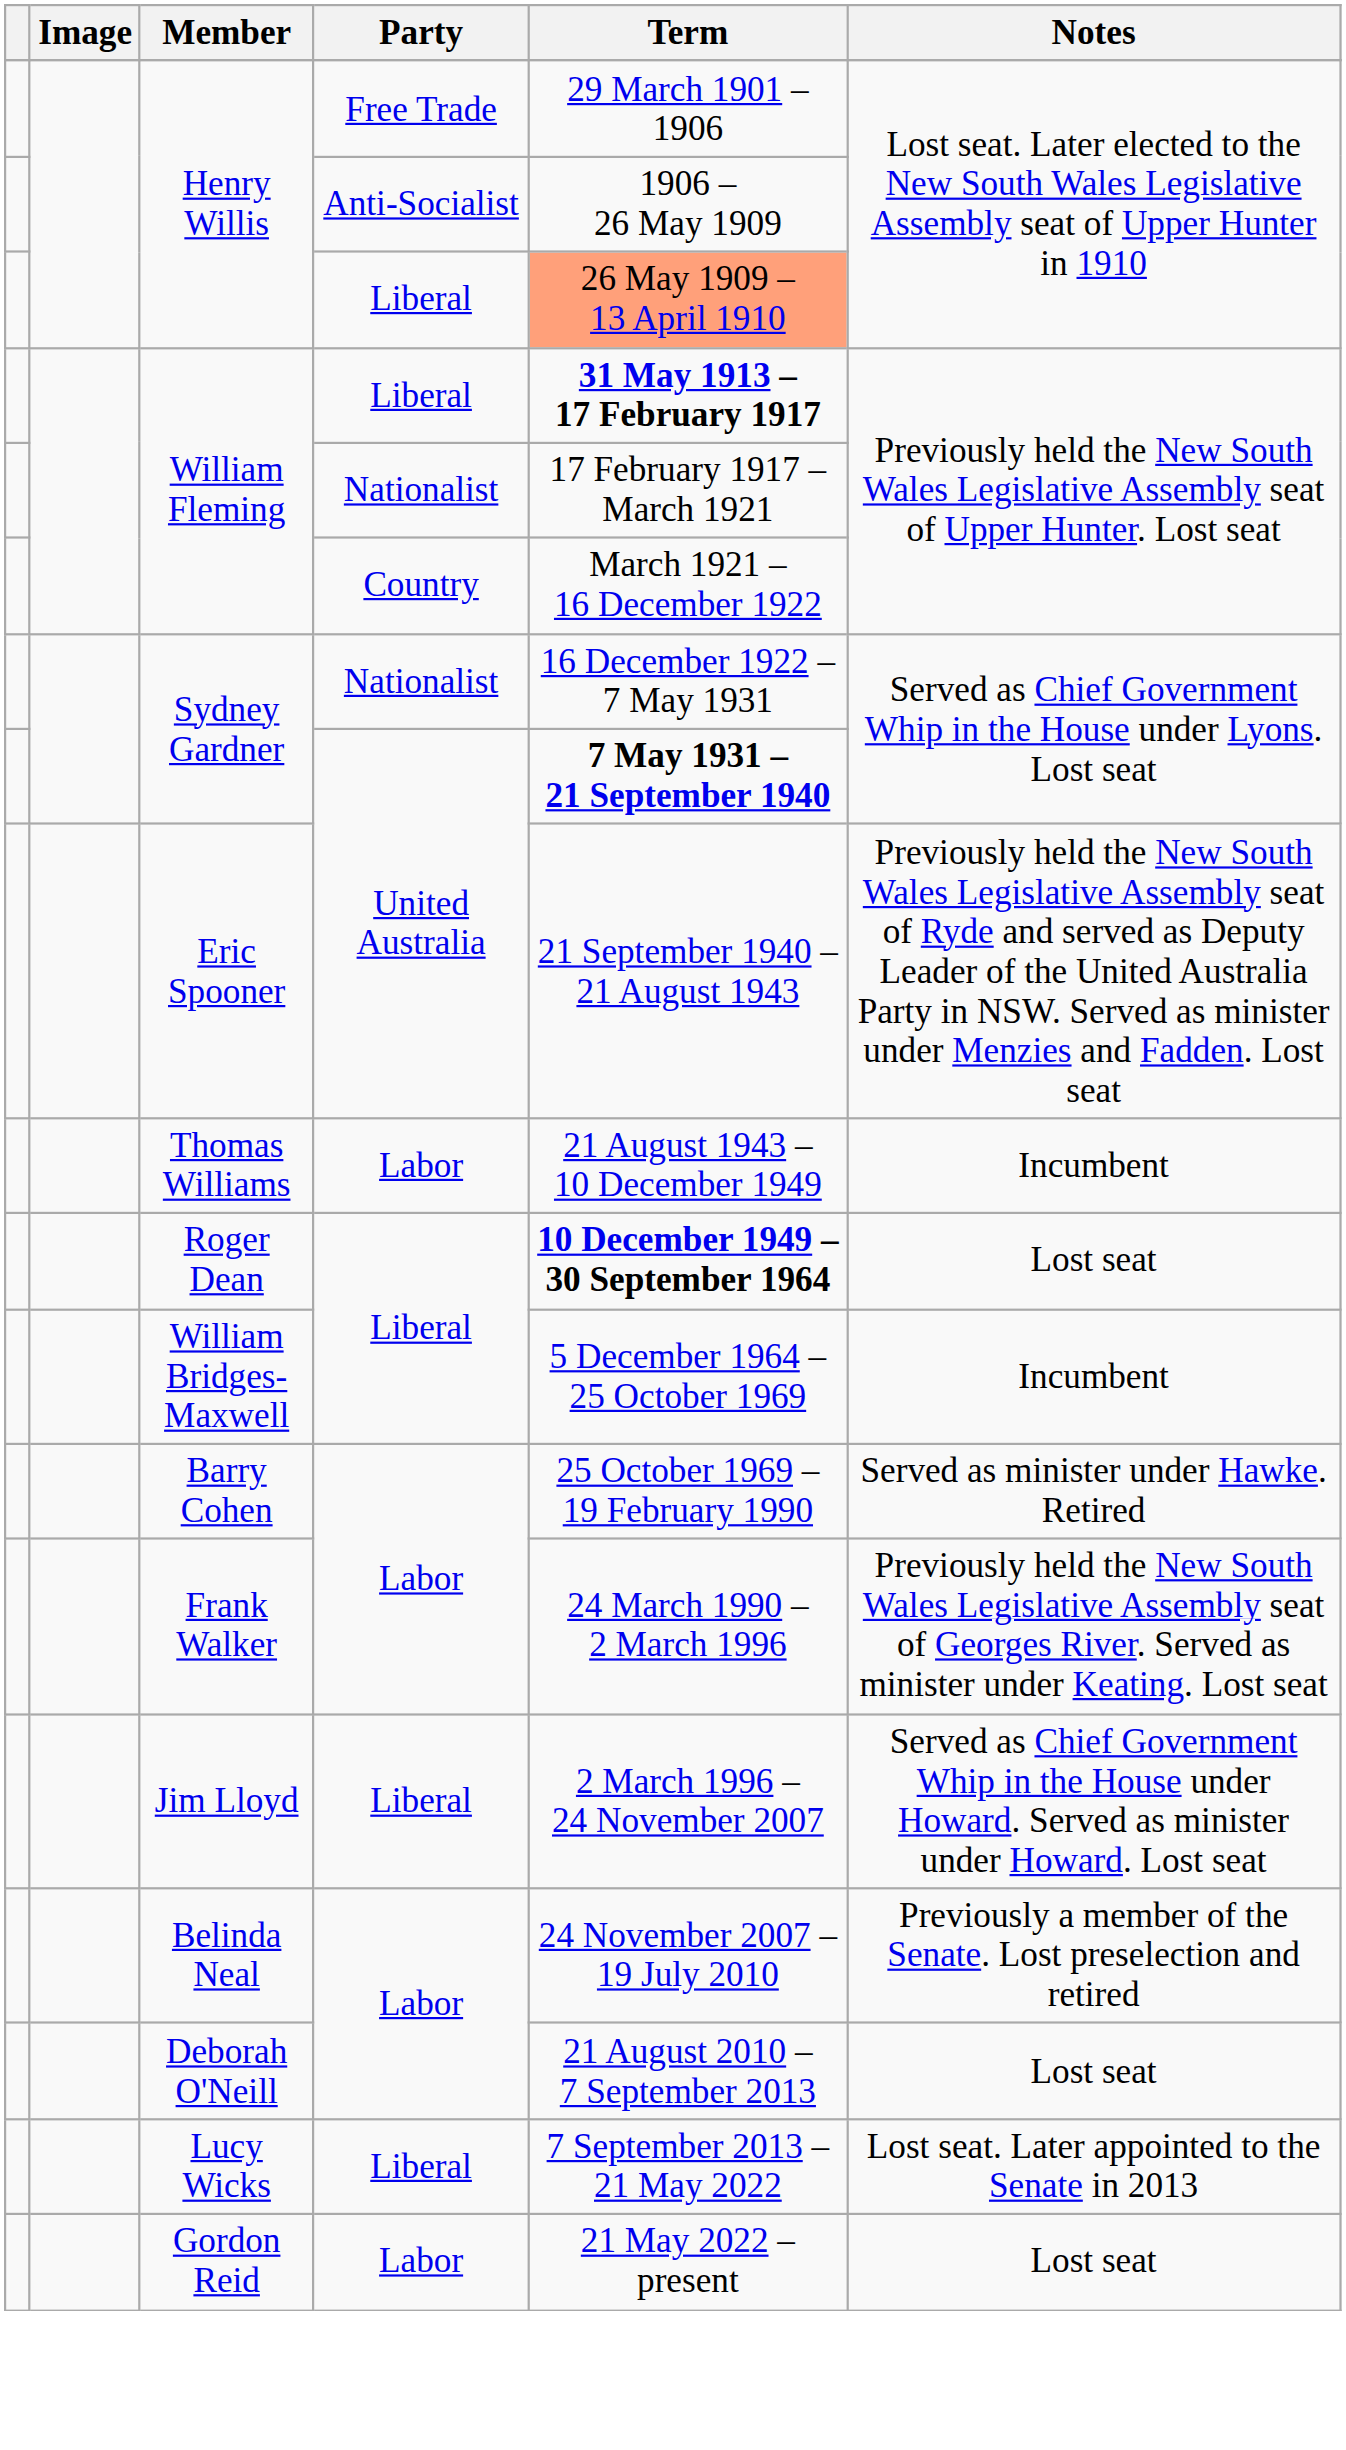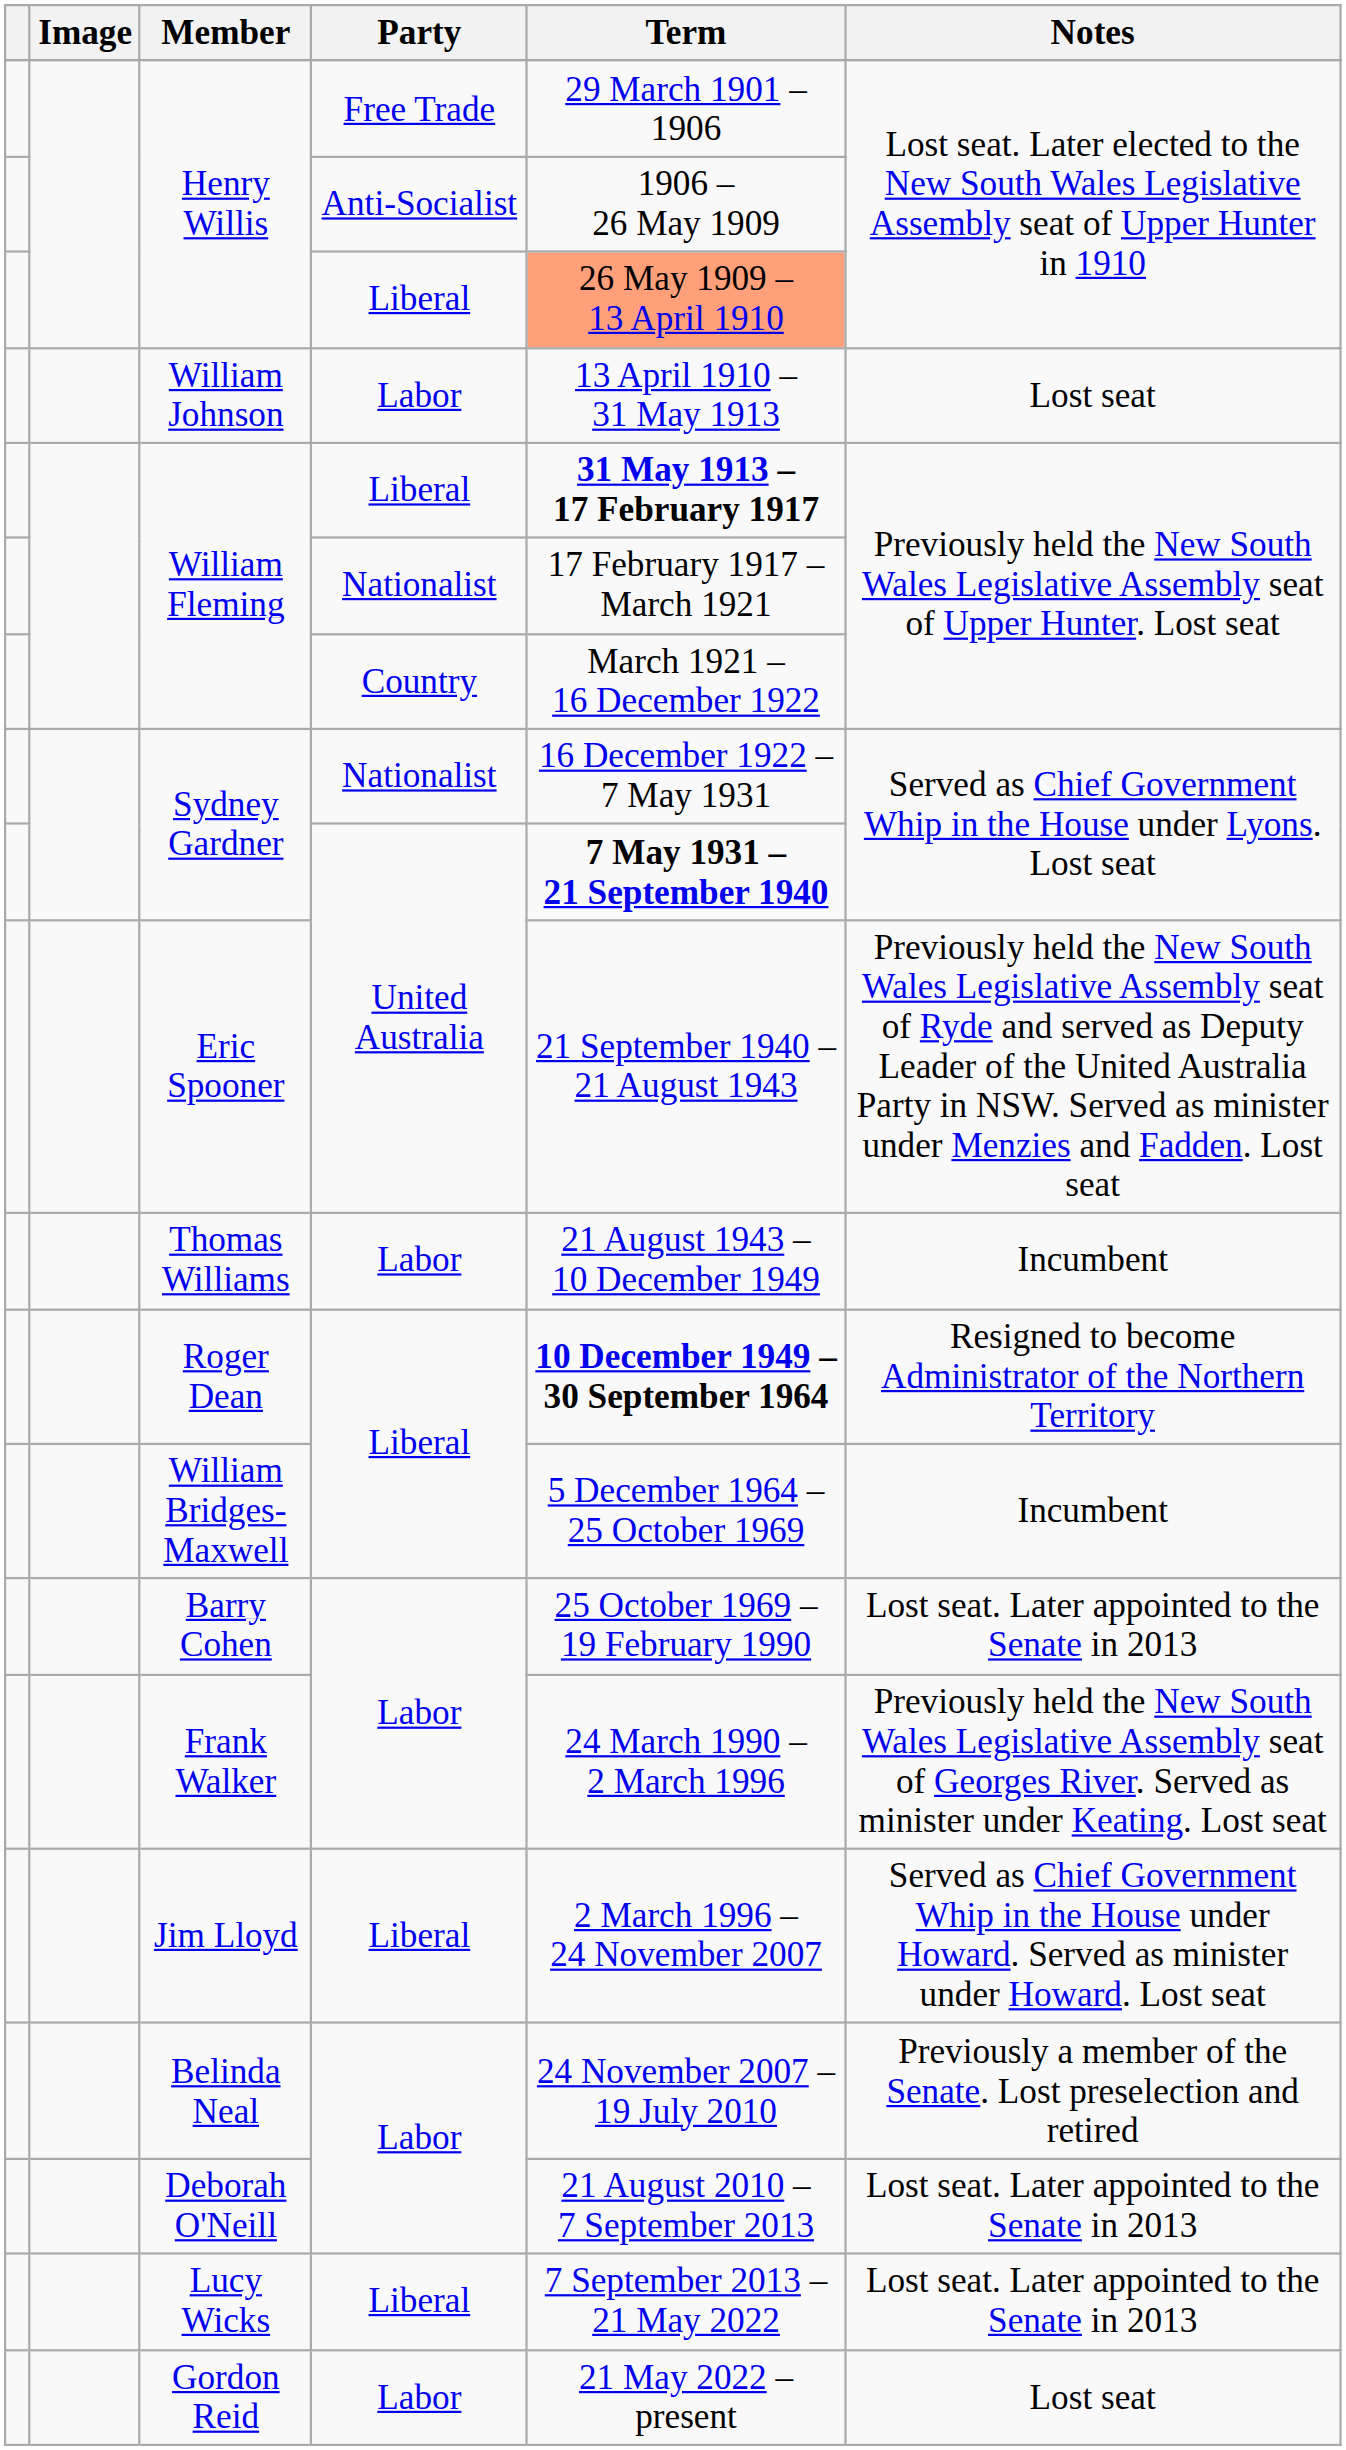+ row: William Johnson | Labor | 13 April 1910 – 31 May 1913 | Lost seat
Roger Dean | Notes: Lost seat -> Resigned to become Administrator of the Northern Territory
Barry Cohen | Notes: Served as minister under Hawke. Retired -> Lost seat. Later appointed to the Senate in 2013
Deborah O'Neill | Notes: Lost seat -> Lost seat. Later appointed to the Senate in 2013
